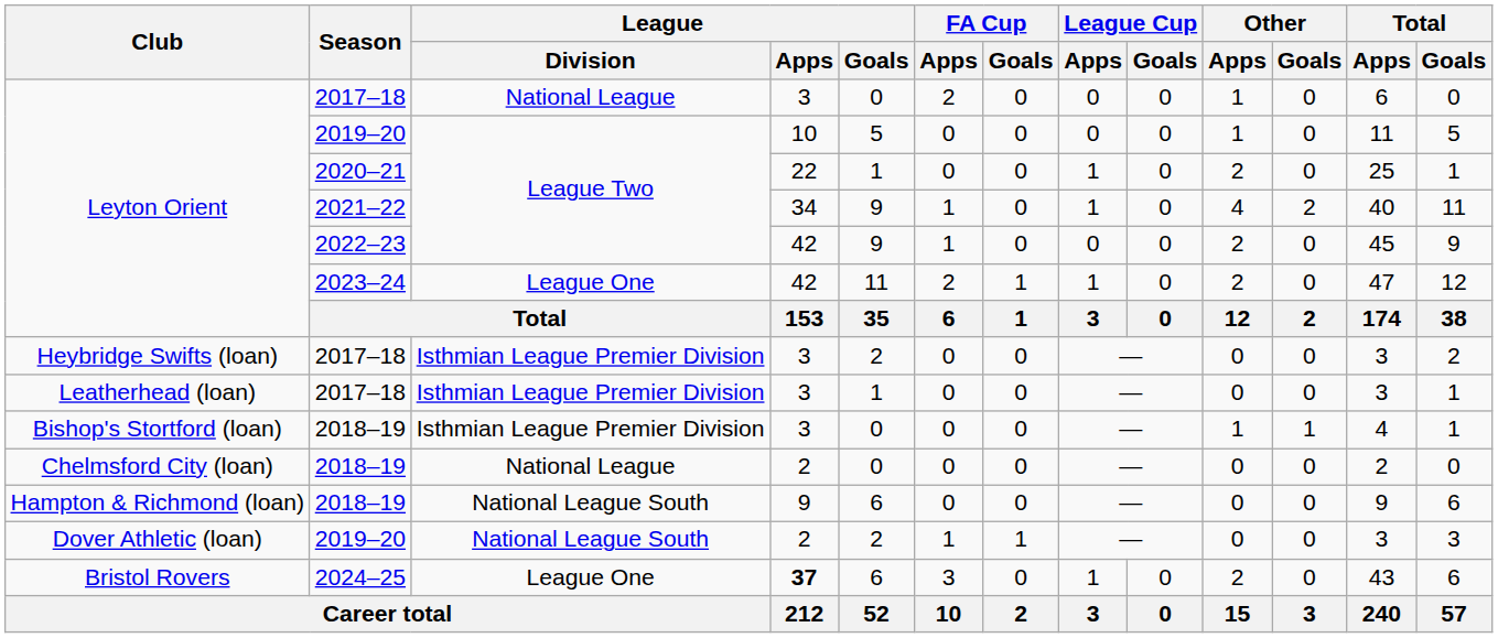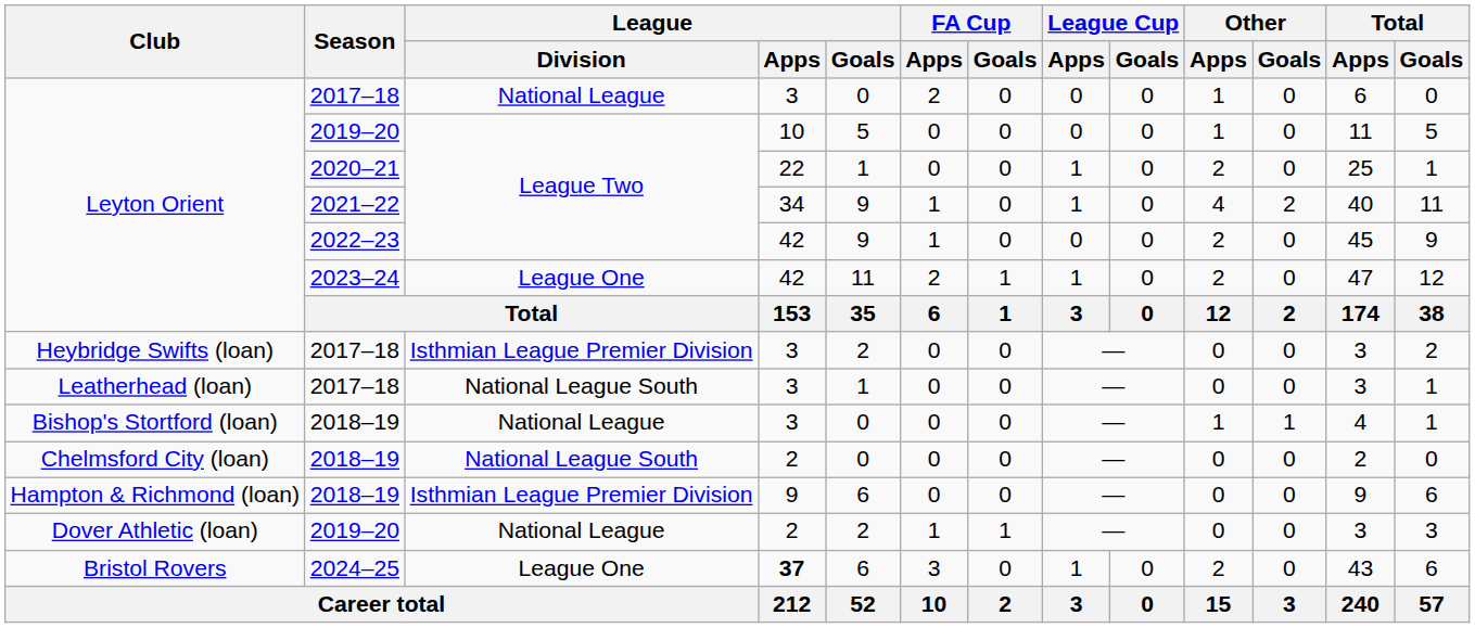Leatherhead (loan) | League / Division: Isthmian League Premier Division -> National League South
Bishop's Stortford (loan) | League / Division: Isthmian League Premier Division -> National League
Chelmsford City (loan) | League / Division: National League -> National League South
Hampton & Richmond (loan) | League / Division: National League South -> Isthmian League Premier Division
Dover Athletic (loan) | League / Division: National League South -> National League
